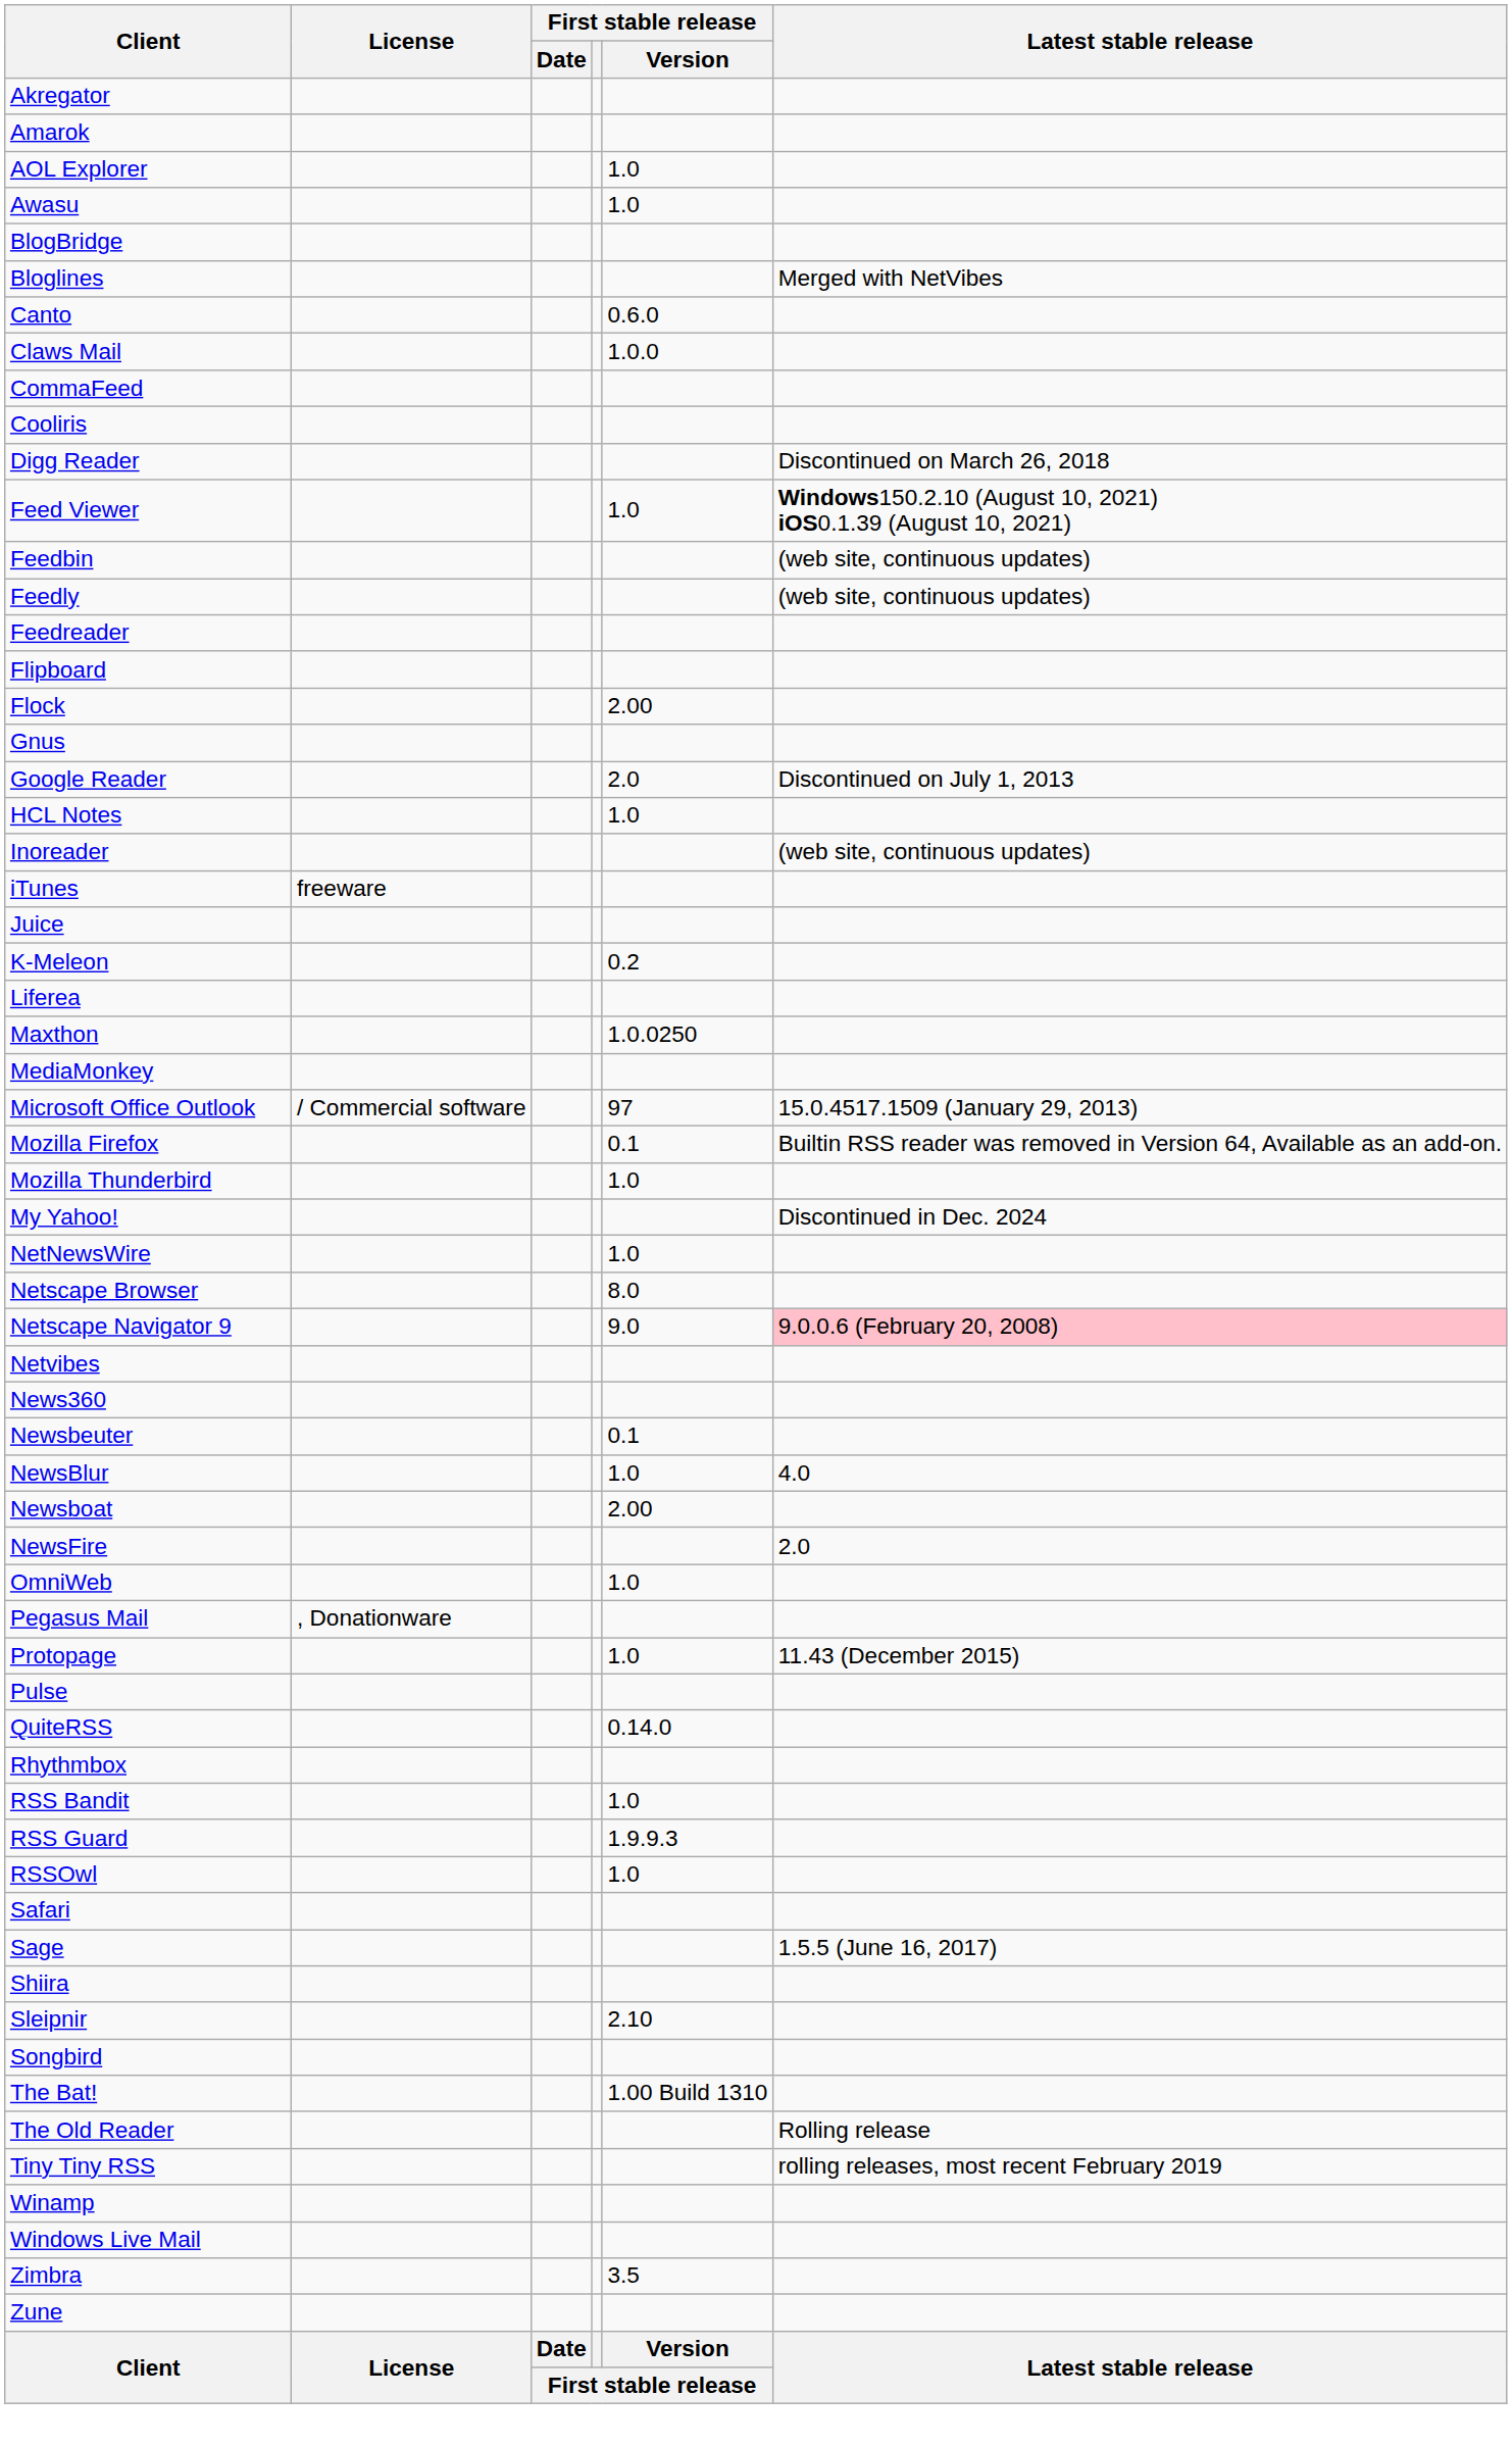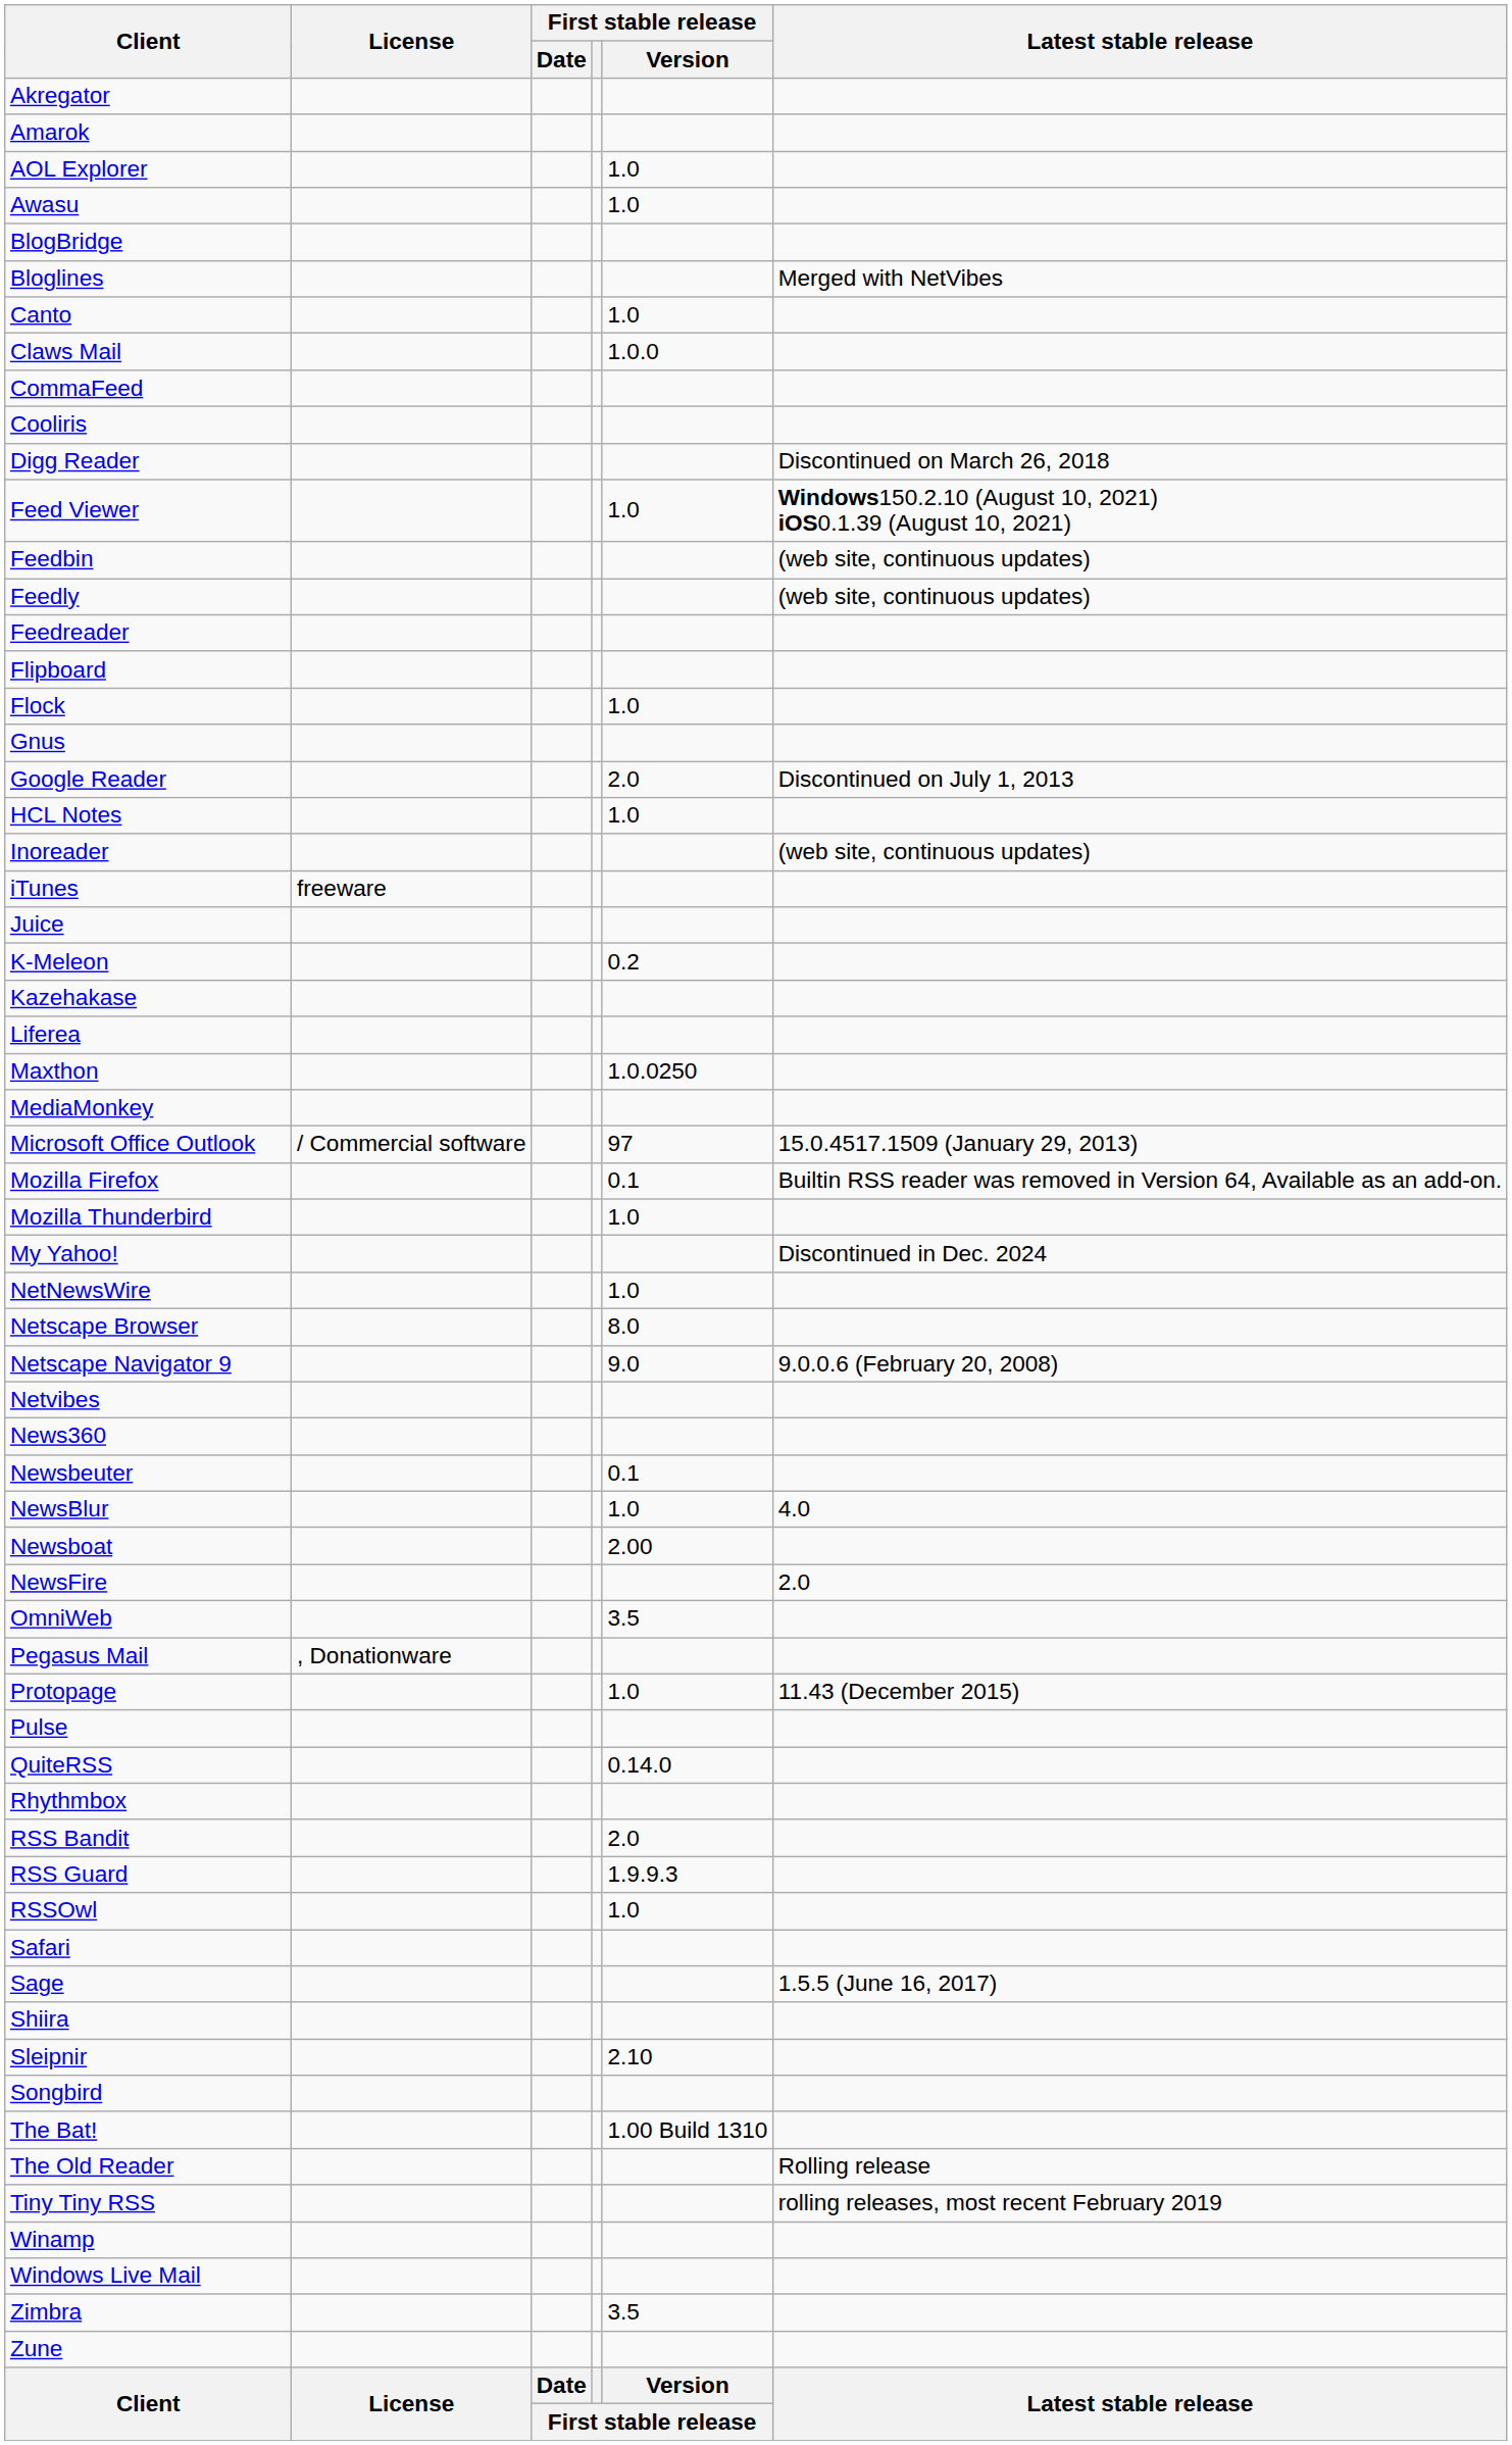Canto | First stable release / Version: 0.6.0 -> 1.0
Flock | First stable release / Version: 2.00 -> 1.0
+ row: Kazehakase
Netscape Navigator 9 | Latest stable release: pink background -> no background
OmniWeb | First stable release / Version: 1.0 -> 3.5
RSS Bandit | First stable release / Version: 1.0 -> 2.0
